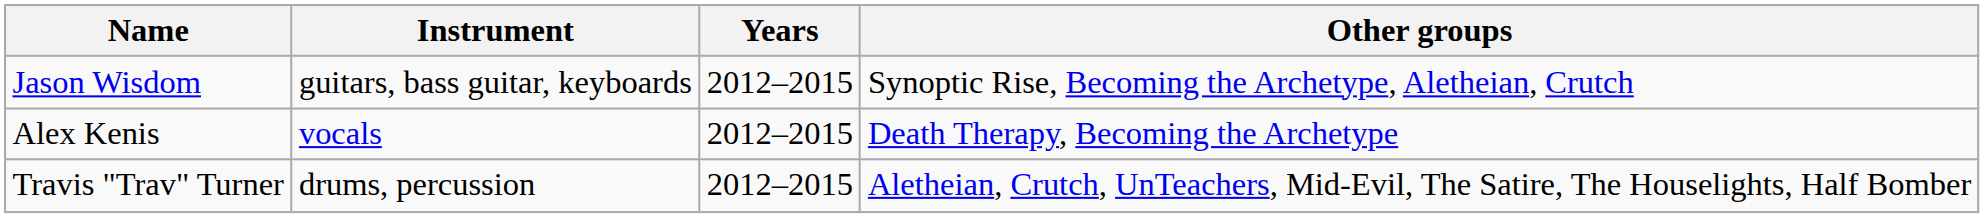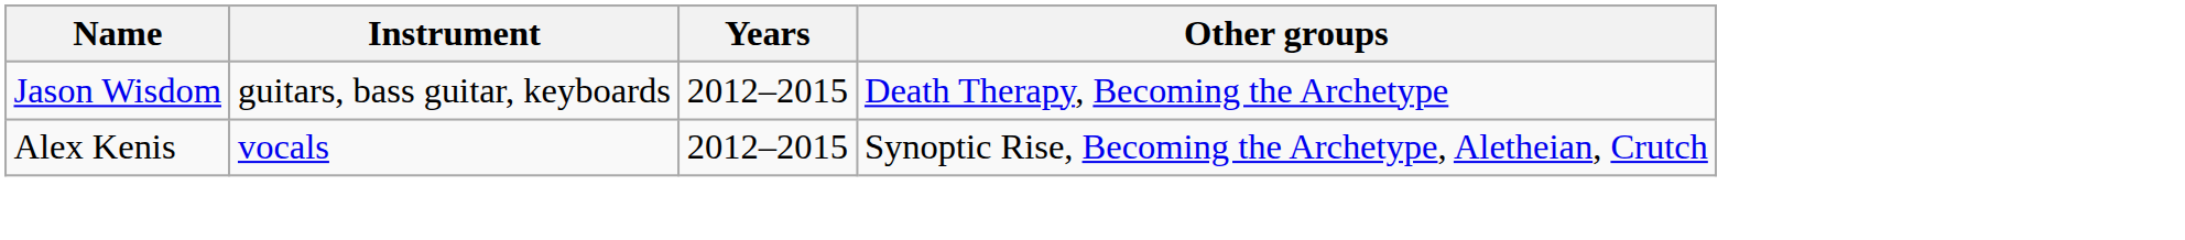Jason Wisdom | Other groups: Synoptic Rise, Becoming the Archetype, Aletheian, Crutch -> Death Therapy, Becoming the Archetype
Alex Kenis | Other groups: Death Therapy, Becoming the Archetype -> Synoptic Rise, Becoming the Archetype, Aletheian, Crutch
- row: Travis "Trav" Turner | drums, percussion | 2012–2015 | Aletheian, Crutch, UnTeachers, Mid-Evil, The Satire, The Houselights, Half Bomber
